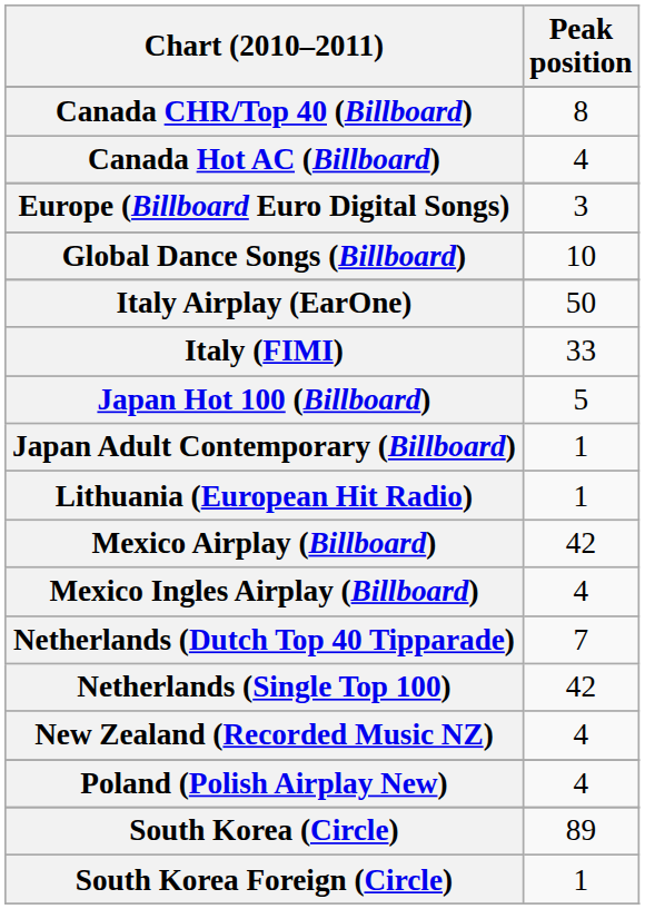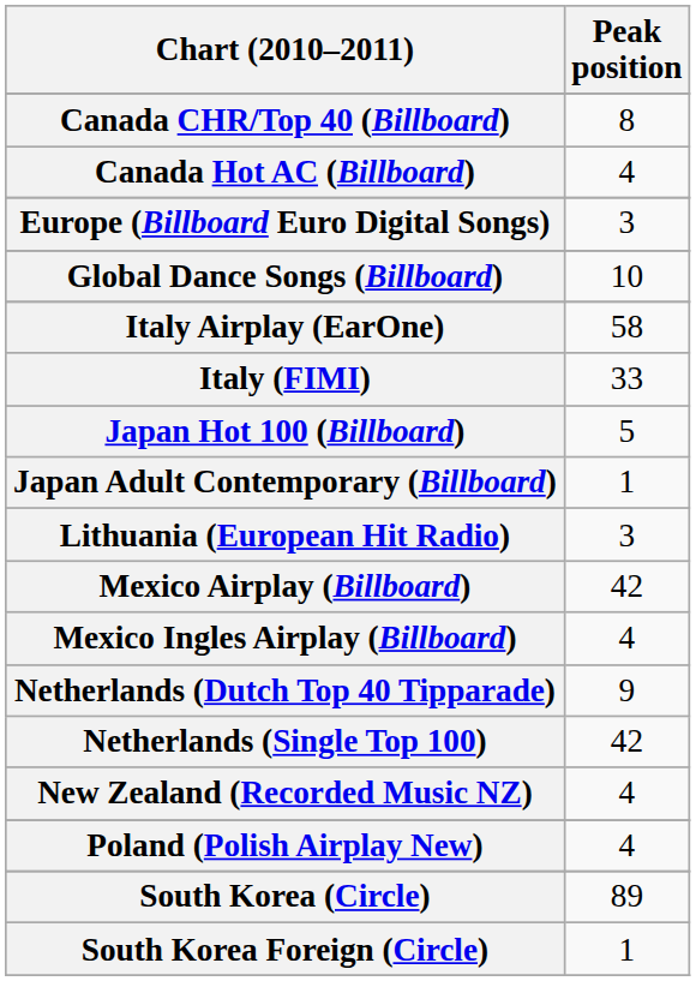Italy Airplay (EarOne) | Peak position: 50 -> 58
Lithuania (European Hit Radio) | Peak position: 1 -> 3
Netherlands (Dutch Top 40 Tipparade) | Peak position: 7 -> 9
